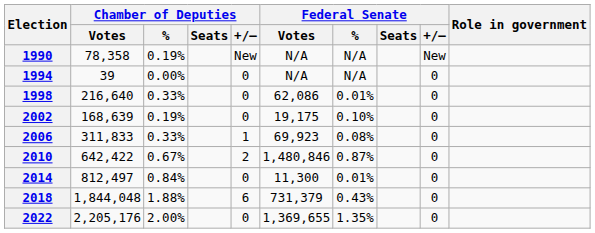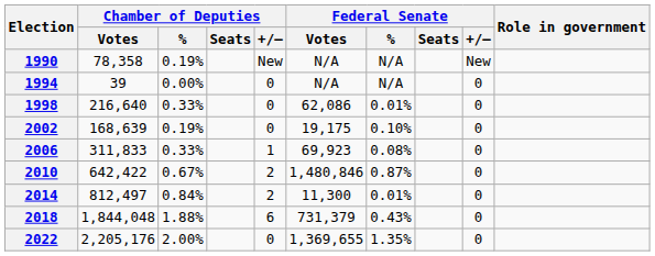2014 | Chamber of Deputies / +/–: 0 -> 2
